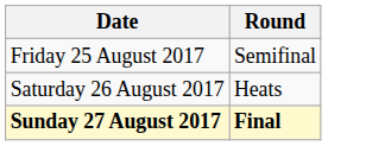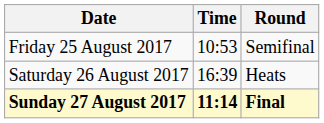+ column: Time | 10:53 | 16:39 | 11:14
